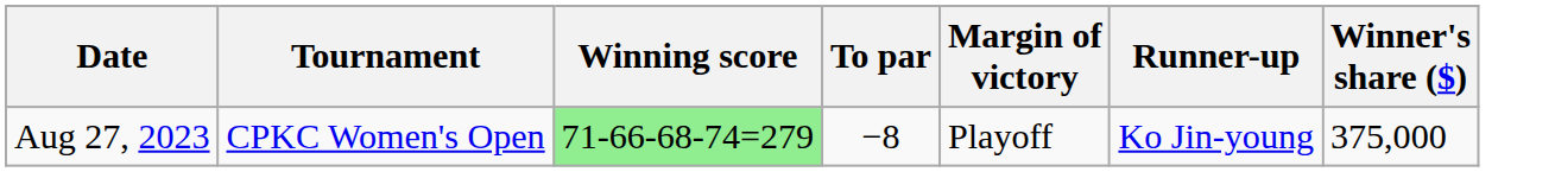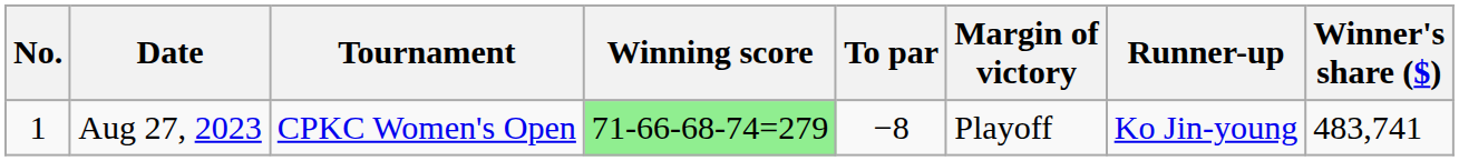+ column: No. | 1
Aug 27, 2023 | Winner's share ($): 375,000 -> 483,741
